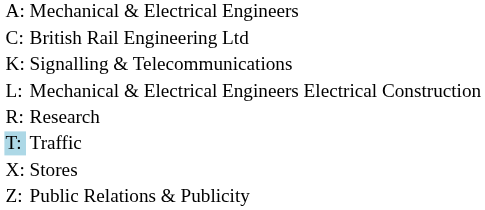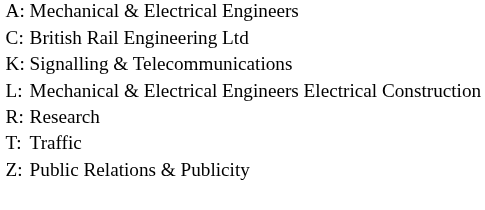Traffic | column 1: lightblue background -> no background
- row: X: | Stores
